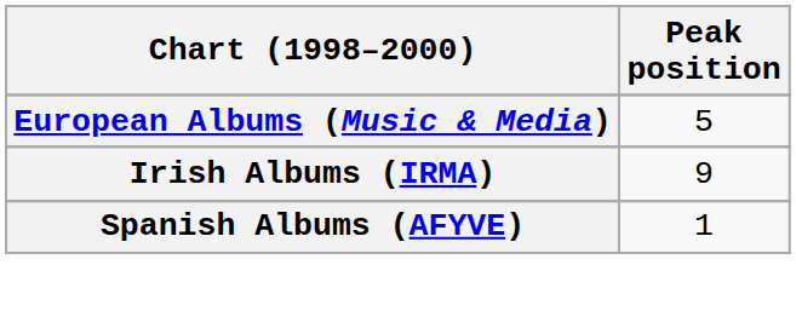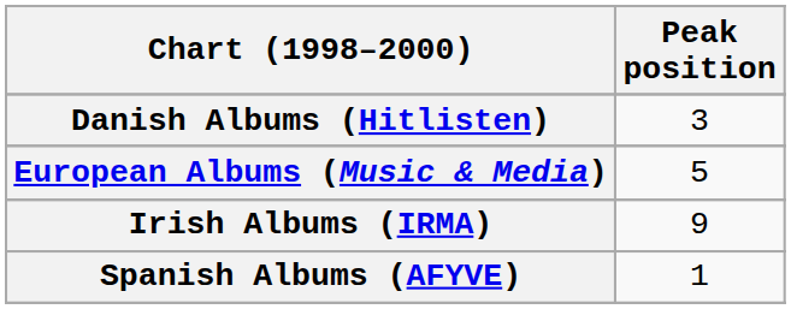+ row: Danish Albums (Hitlisten) | 3
